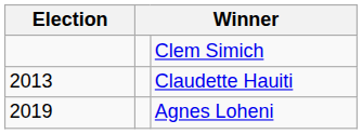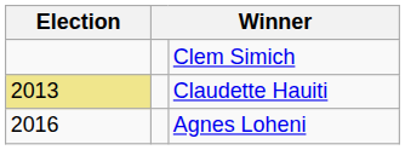Claudette Hauiti | Election: no background -> khaki background
Agnes Loheni | Election: 2019 -> 2016
